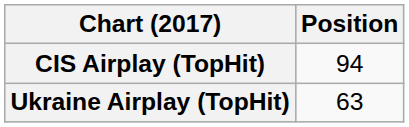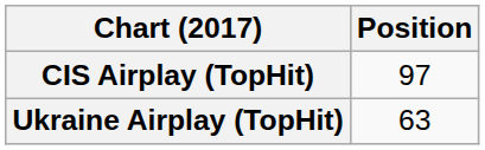CIS Airplay (TopHit) | Position: 94 -> 97
